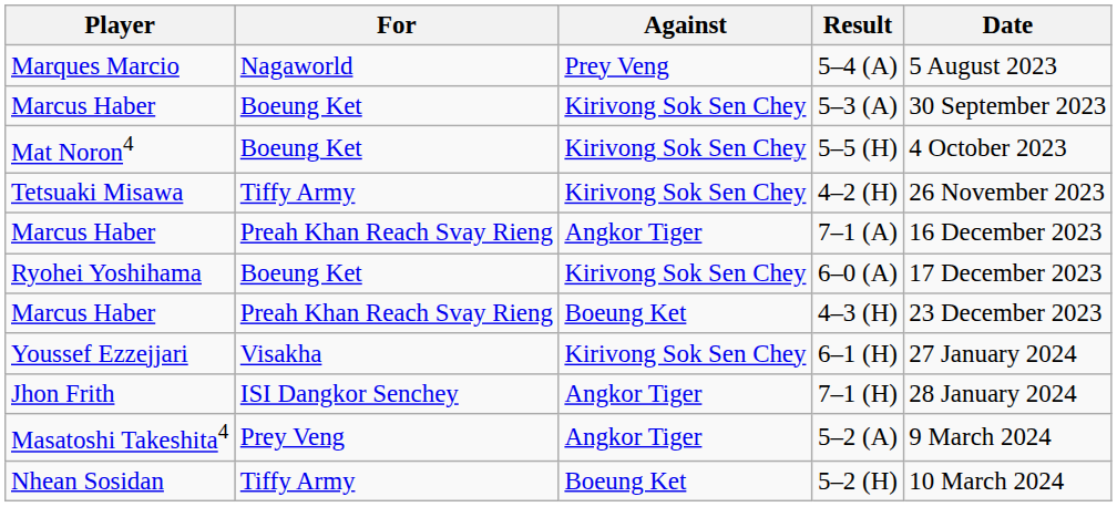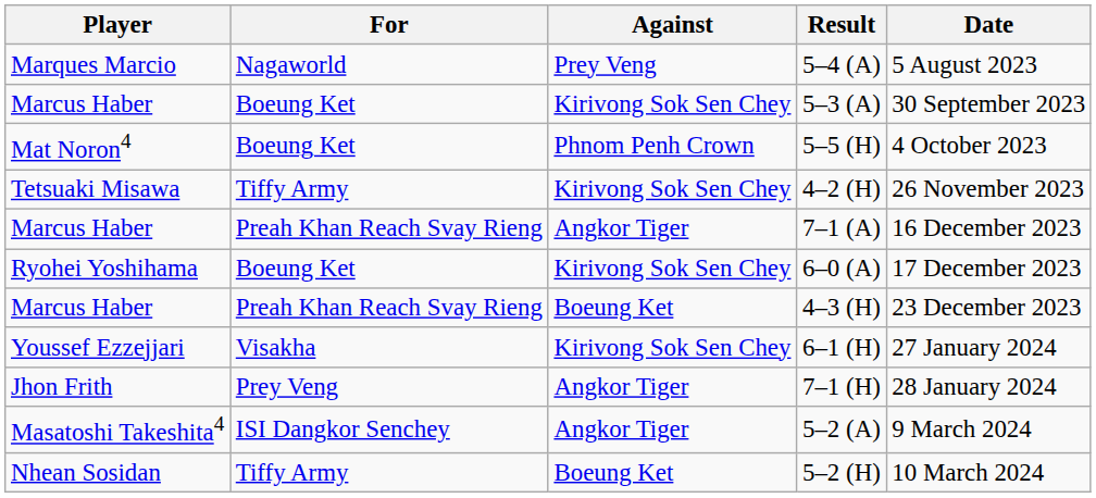5–5 (H) | Against: Kirivong Sok Sen Chey -> Phnom Penh Crown
7–1 (H) | For: ISI Dangkor Senchey -> Prey Veng
5–2 (A) | For: Prey Veng -> ISI Dangkor Senchey
